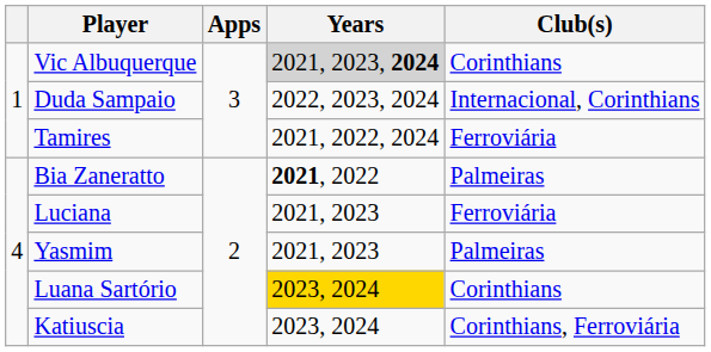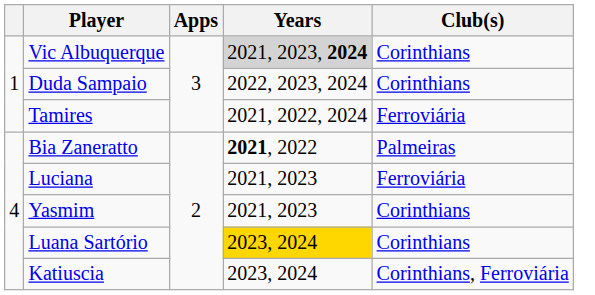Duda Sampaio | Club(s): Internacional, Corinthians -> Corinthians
Yasmim | Club(s): Palmeiras -> Corinthians
